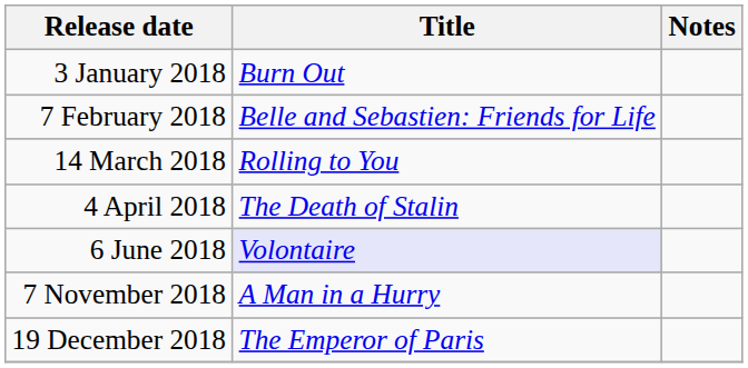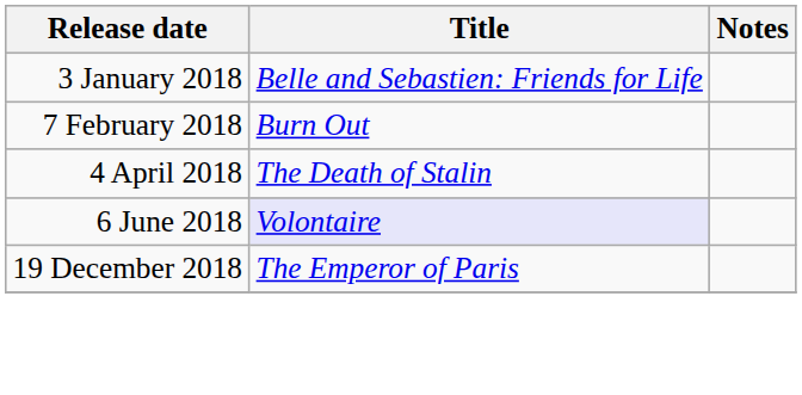3 January 2018 | Title: Burn Out -> Belle and Sebastien: Friends for Life
7 February 2018 | Title: Belle and Sebastien: Friends for Life -> Burn Out
- row: 14 March 2018 | Rolling to You
- row: 7 November 2018 | A Man in a Hurry
